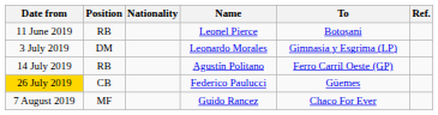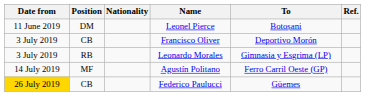Leonel Pierce | Position: RB -> DM
+ row: 3 July 2019 | CB | Francisco Oliver | Deportivo Morón
Leonardo Morales | Position: DM -> RB
Agustín Politano | Position: RB -> MF
- row: 7 August 2019 | MF | Guido Rancez | Chaco For Ever
